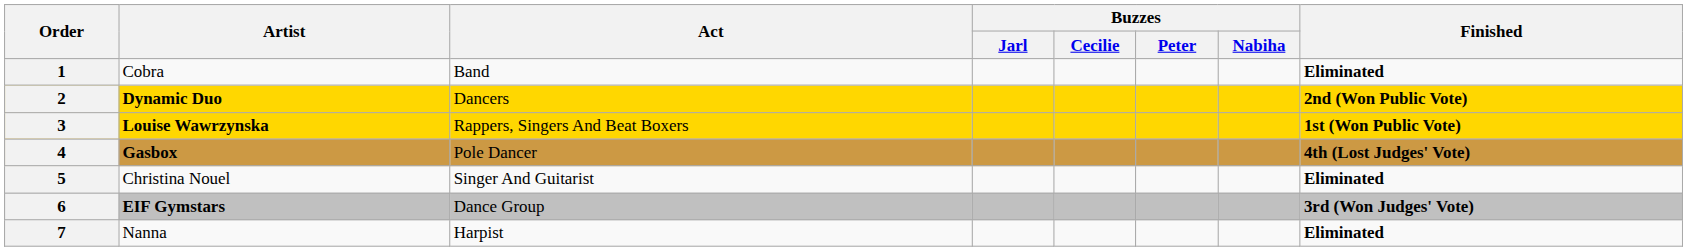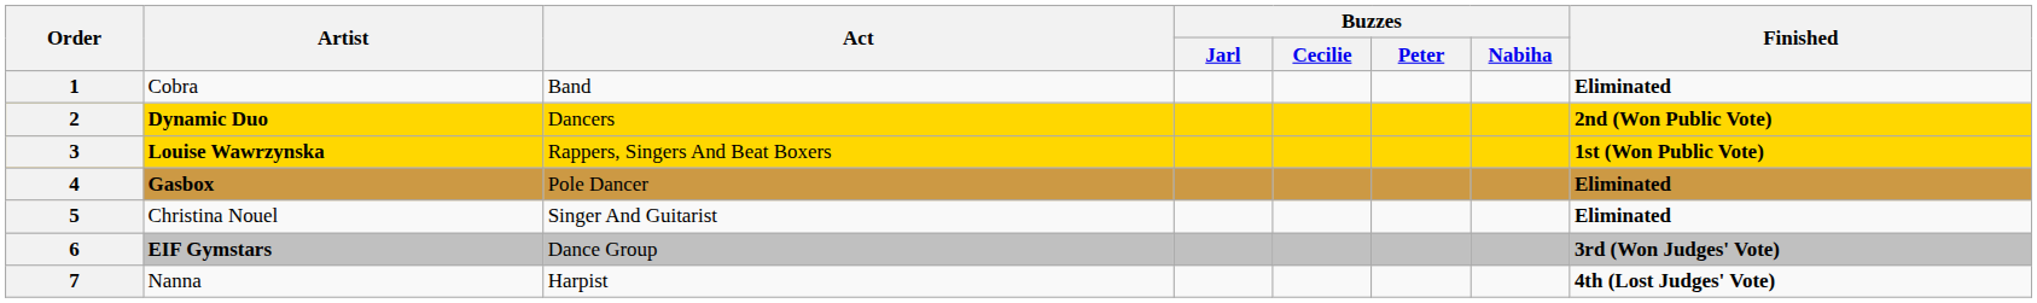4 | Finished: 4th (Lost Judges' Vote) -> Eliminated
7 | Finished: Eliminated -> 4th (Lost Judges' Vote)
